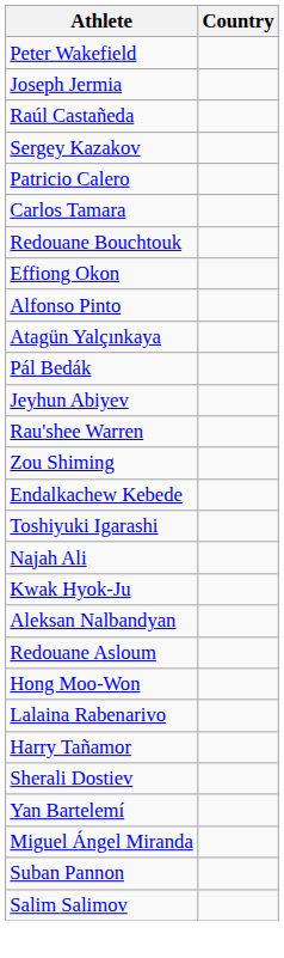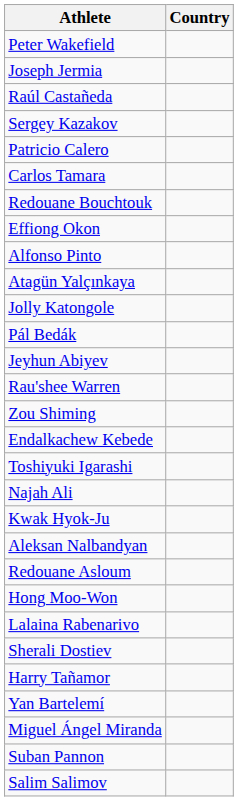+ row: Jolly Katongole
rows swapped: Sherali Dostiev <-> Harry Tañamor
